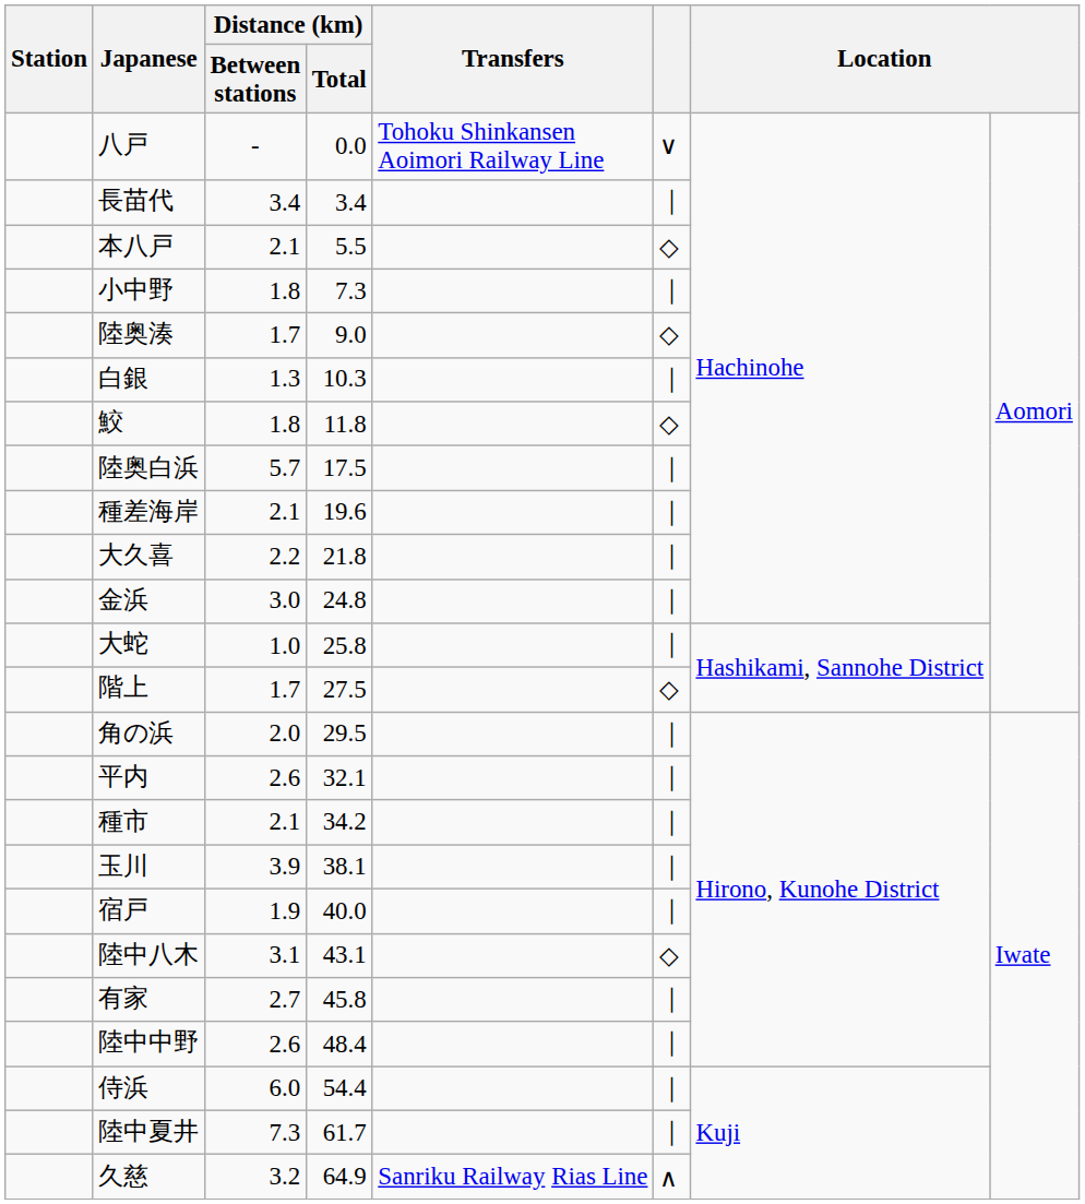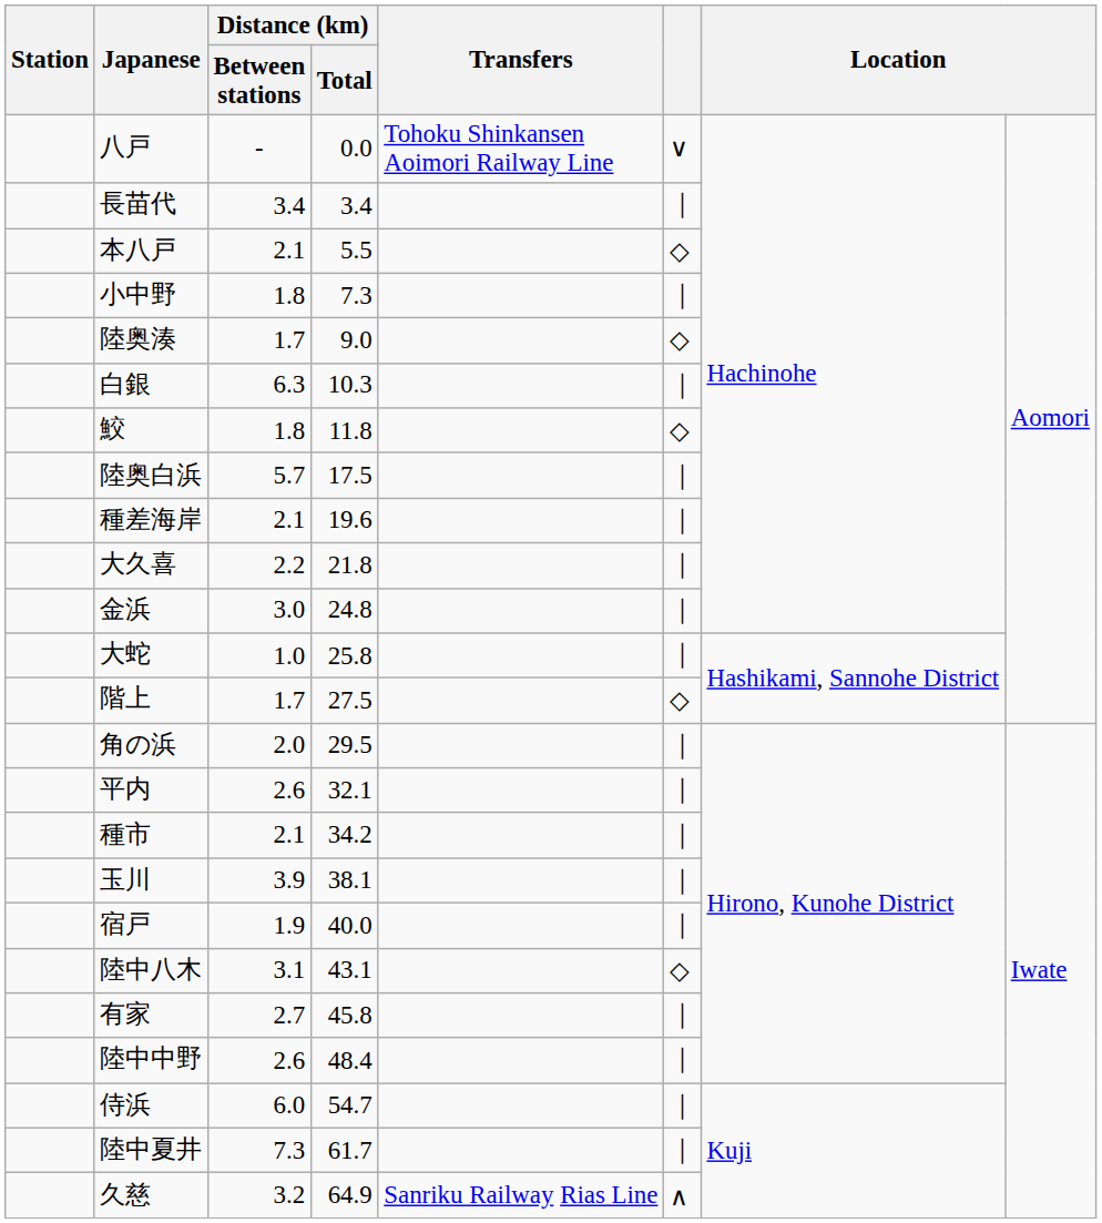白銀 | Distance (km) / Between stations: 1.3 -> 6.3
侍浜 | Distance (km) / Total: 54.4 -> 54.7
